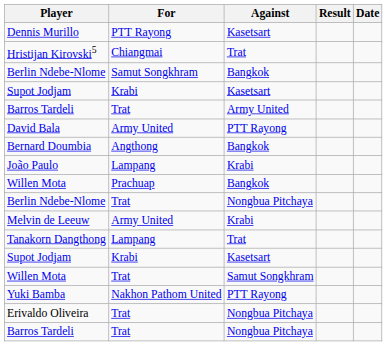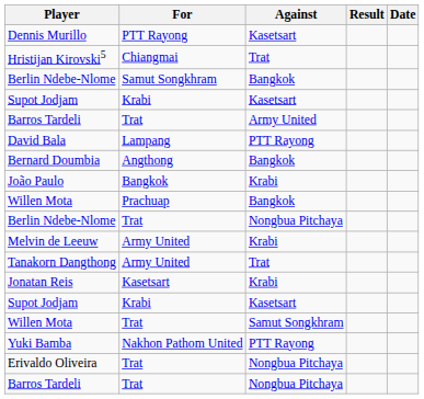David Bala | For: Army United -> Lampang
João Paulo | For: Lampang -> Bangkok
Tanakorn Dangthong | For: Lampang -> Army United
+ row: Jonatan Reis | Kasetsart | Krabi
